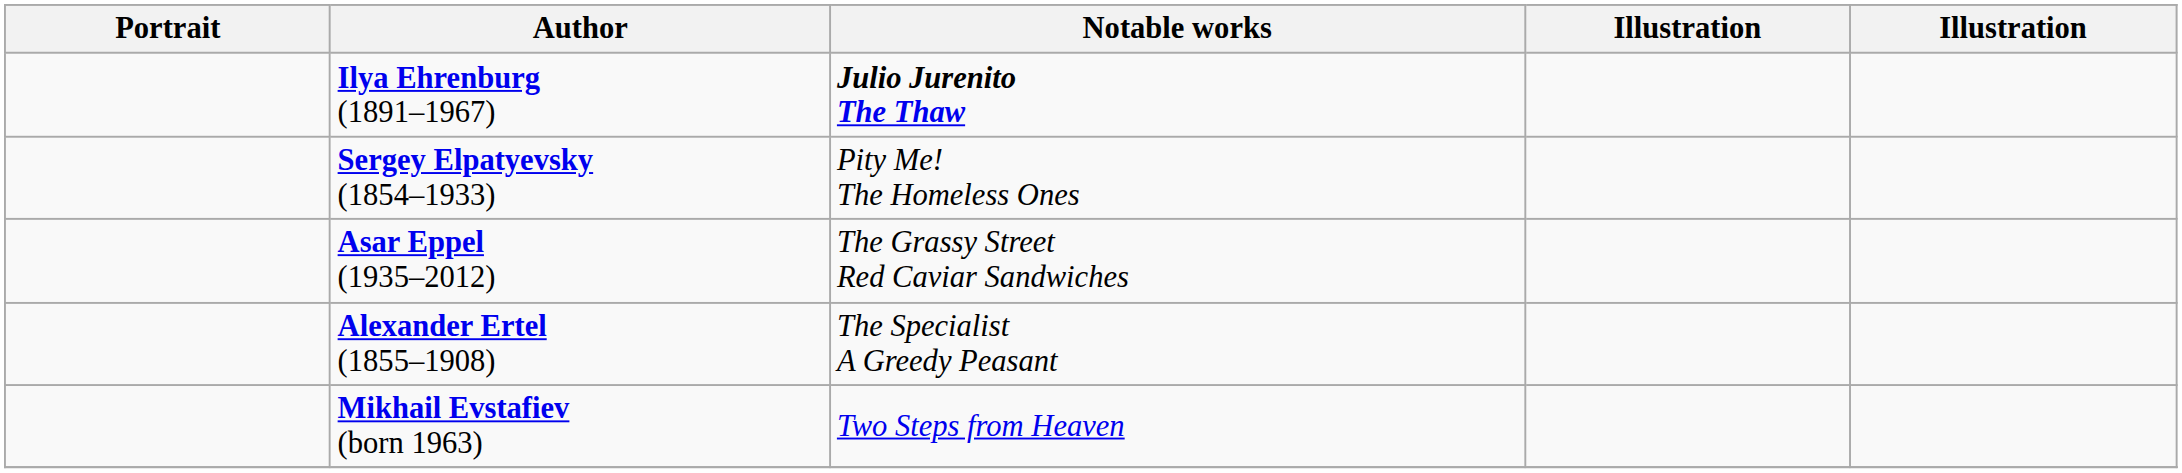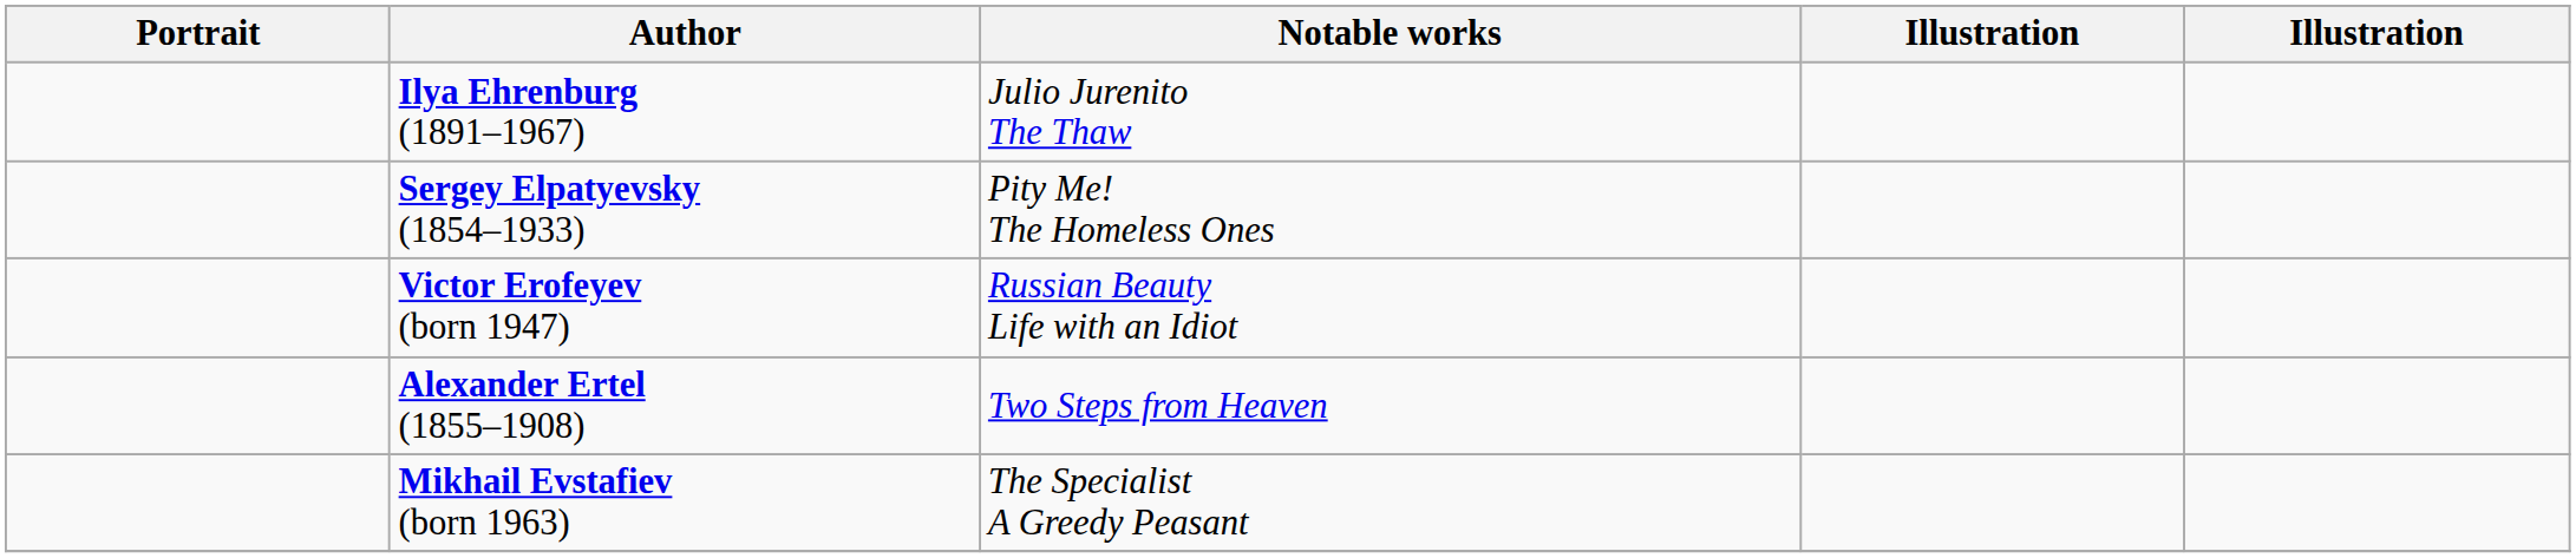Ilya Ehrenburg (1891–1967) | Notable works: bold -> normal
- row: Asar Eppel (1935–2012) | The Grassy Street Red Caviar Sandwiches
+ row: Victor Erofeyev (born 1947) | Russian Beauty Life with an Idiot
Alexander Ertel (1855–1908) | Notable works: The Specialist A Greedy Peasant -> Two Steps from Heaven
Mikhail Evstafiev (born 1963) | Notable works: Two Steps from Heaven -> The Specialist A Greedy Peasant
